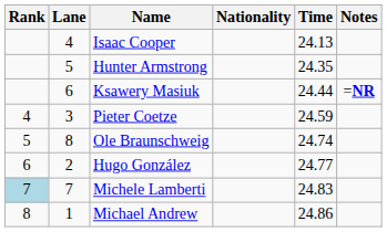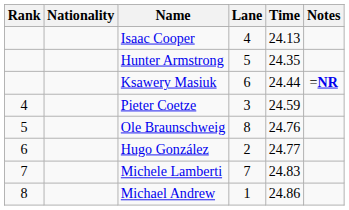columns swapped: Lane <-> Nationality
Ole Braunschweig | Time: 24.74 -> 24.76
Michele Lamberti | Rank: lightblue background -> no background
